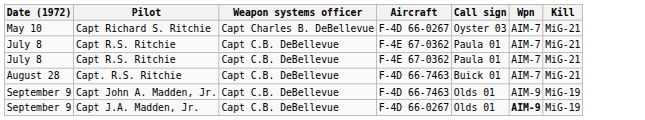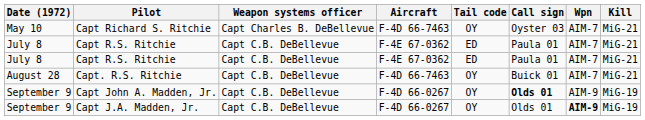+ column: Tail code | OY | ED | ED | OY | OY | OY
Capt Richard S. Ritchie | Aircraft: F-4D 66-0267 -> F-4D 66-7463
Capt John A. Madden, Jr. | Aircraft: F-4D 66-7463 -> F-4D 66-0267
Capt John A. Madden, Jr. | Call sign: normal -> bold
